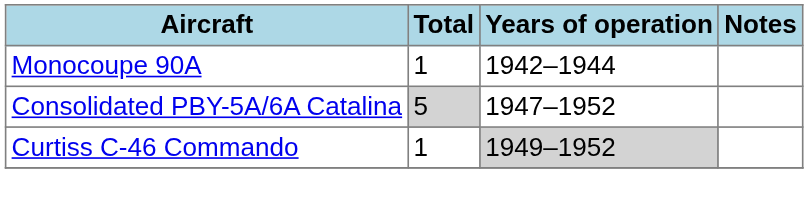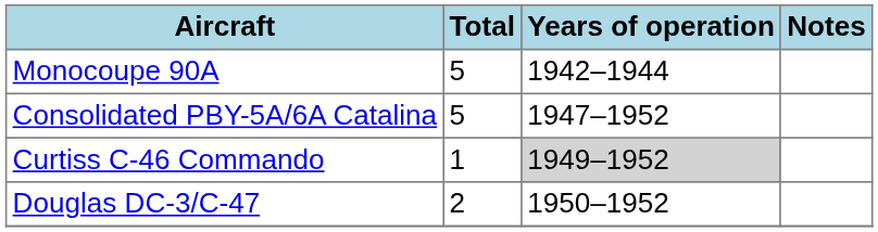Monocoupe 90A | Total: 1 -> 5
Consolidated PBY-5A/6A Catalina | Total: lightgrey background -> no background
+ row: Douglas DC-3/C-47 | 2 | 1950–1952
